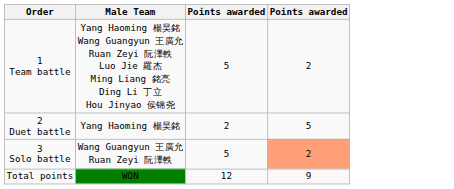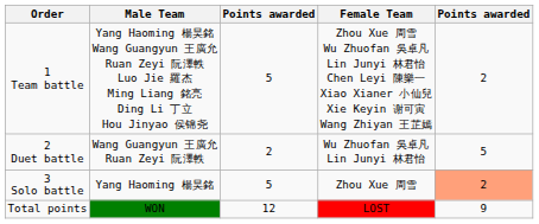+ column: Female Team | Zhou Xue 周雪 Wu Zhuofan 吳卓凡 Lin Junyi 林君怡 Chen Leyi 陳樂一 Xiao Xianer 小仙兒 Xie Keyin 谢可寅 Wang Zhiyan 王芷嫣 | Wu Zhuofan 吳卓凡 Lin Junyi 林君怡 | Zhou Xue 周雪 | LOST
2 Duet battle | Male Team: Yang Haoming 楊昊銘 -> Wang Guangyun 王廣允 Ruan Zeyi 阮澤軼
3 Solo battle | Male Team: Wang Guangyun 王廣允 Ruan Zeyi 阮澤軼 -> Yang Haoming 楊昊銘
